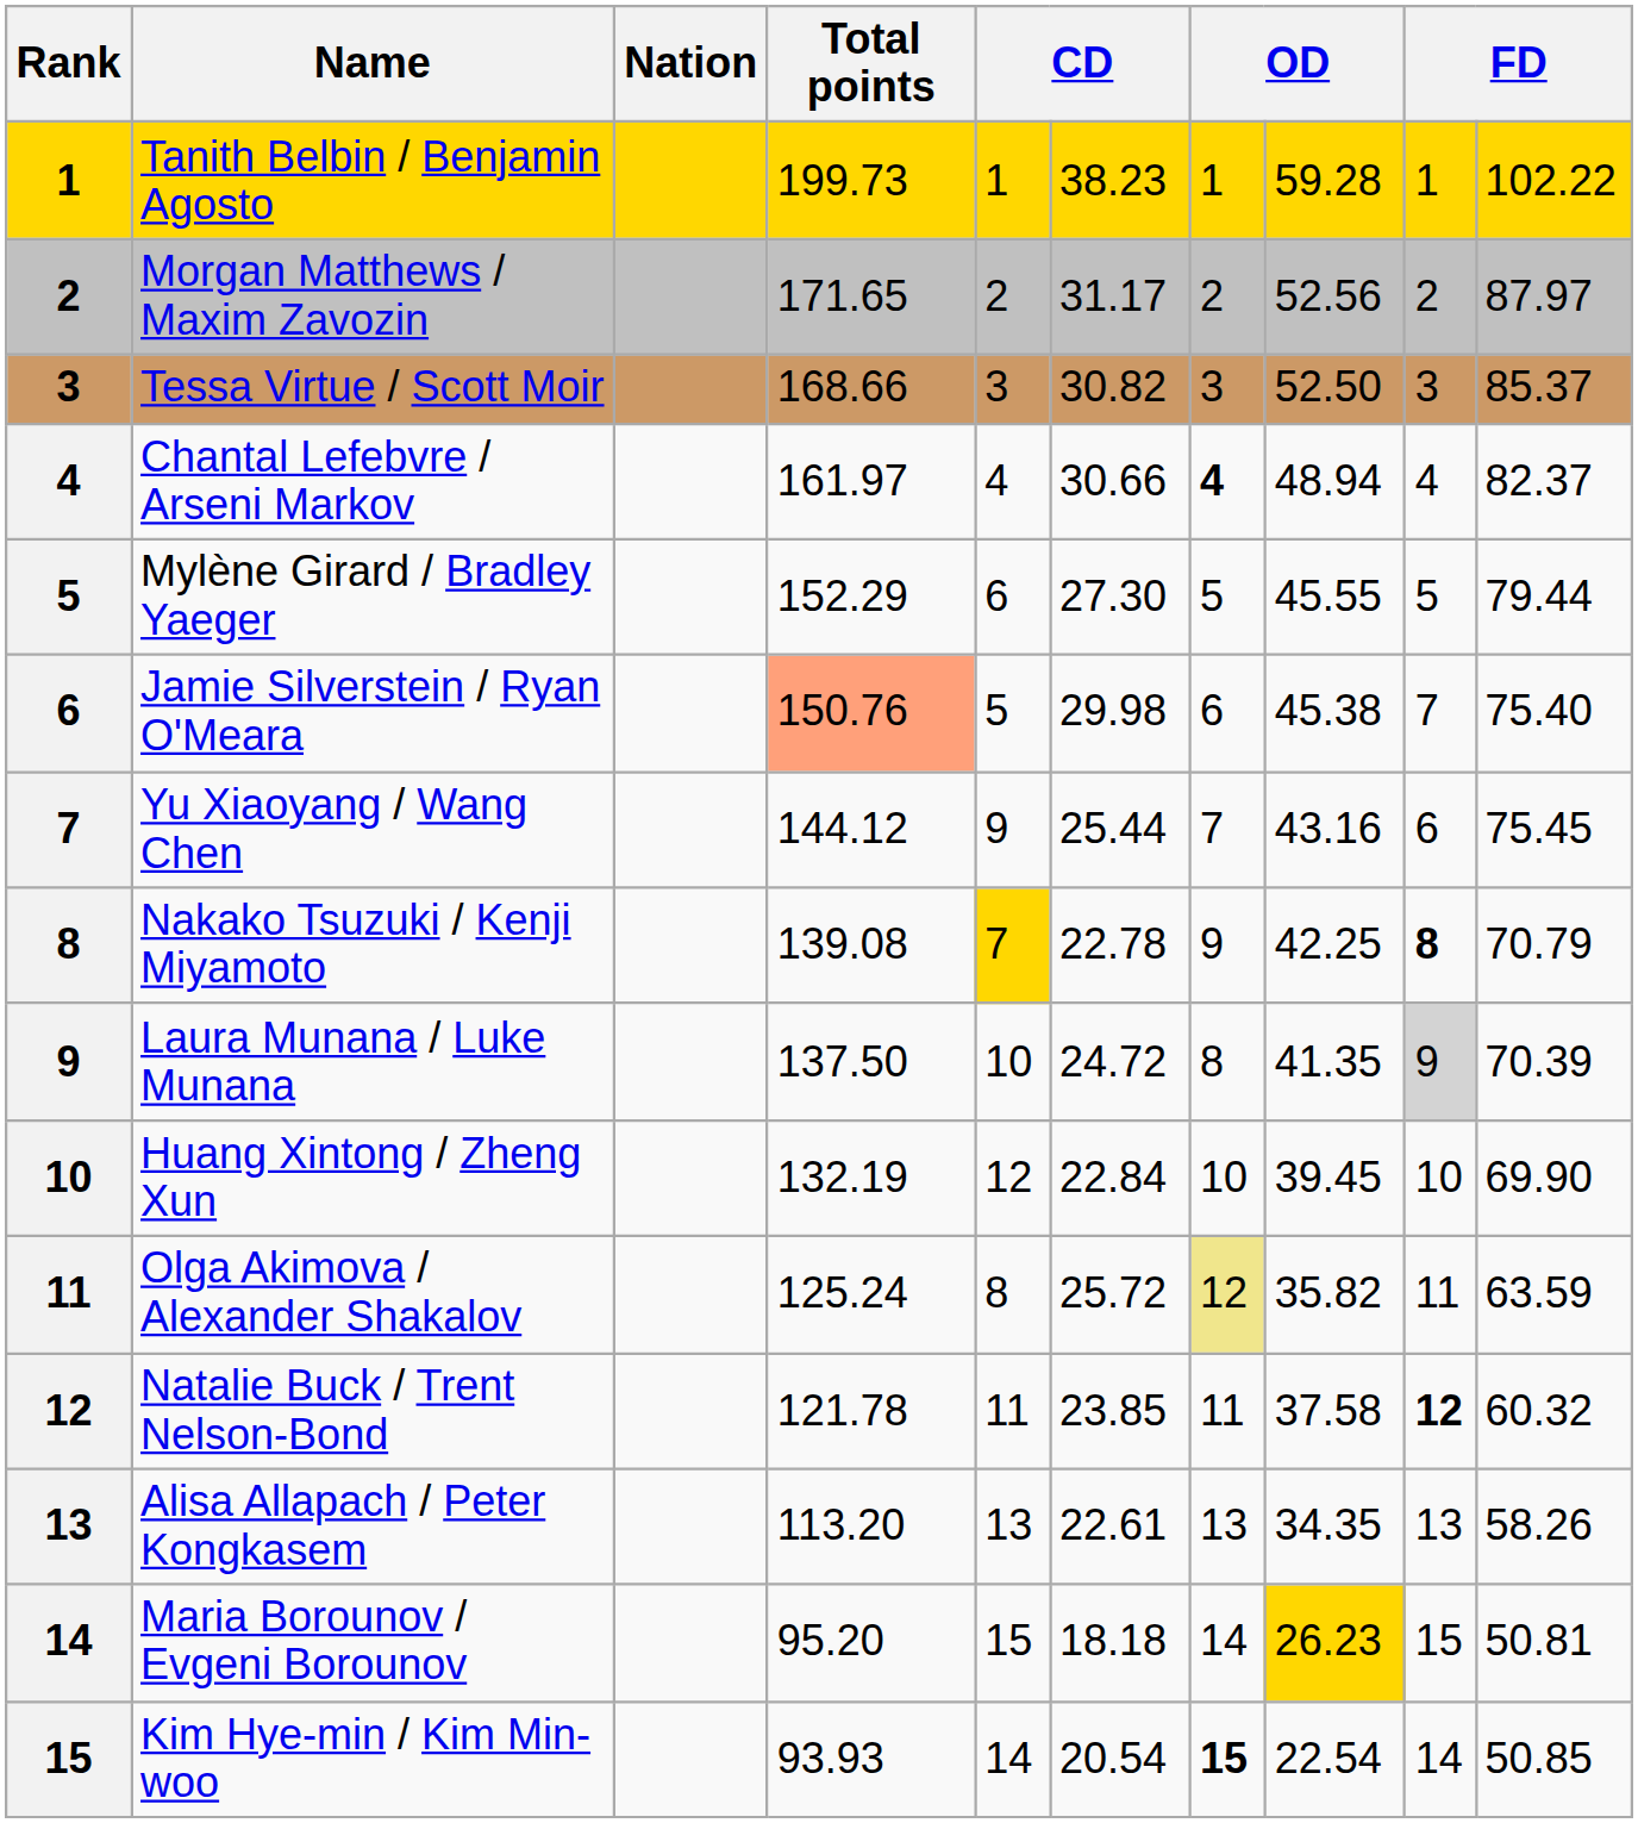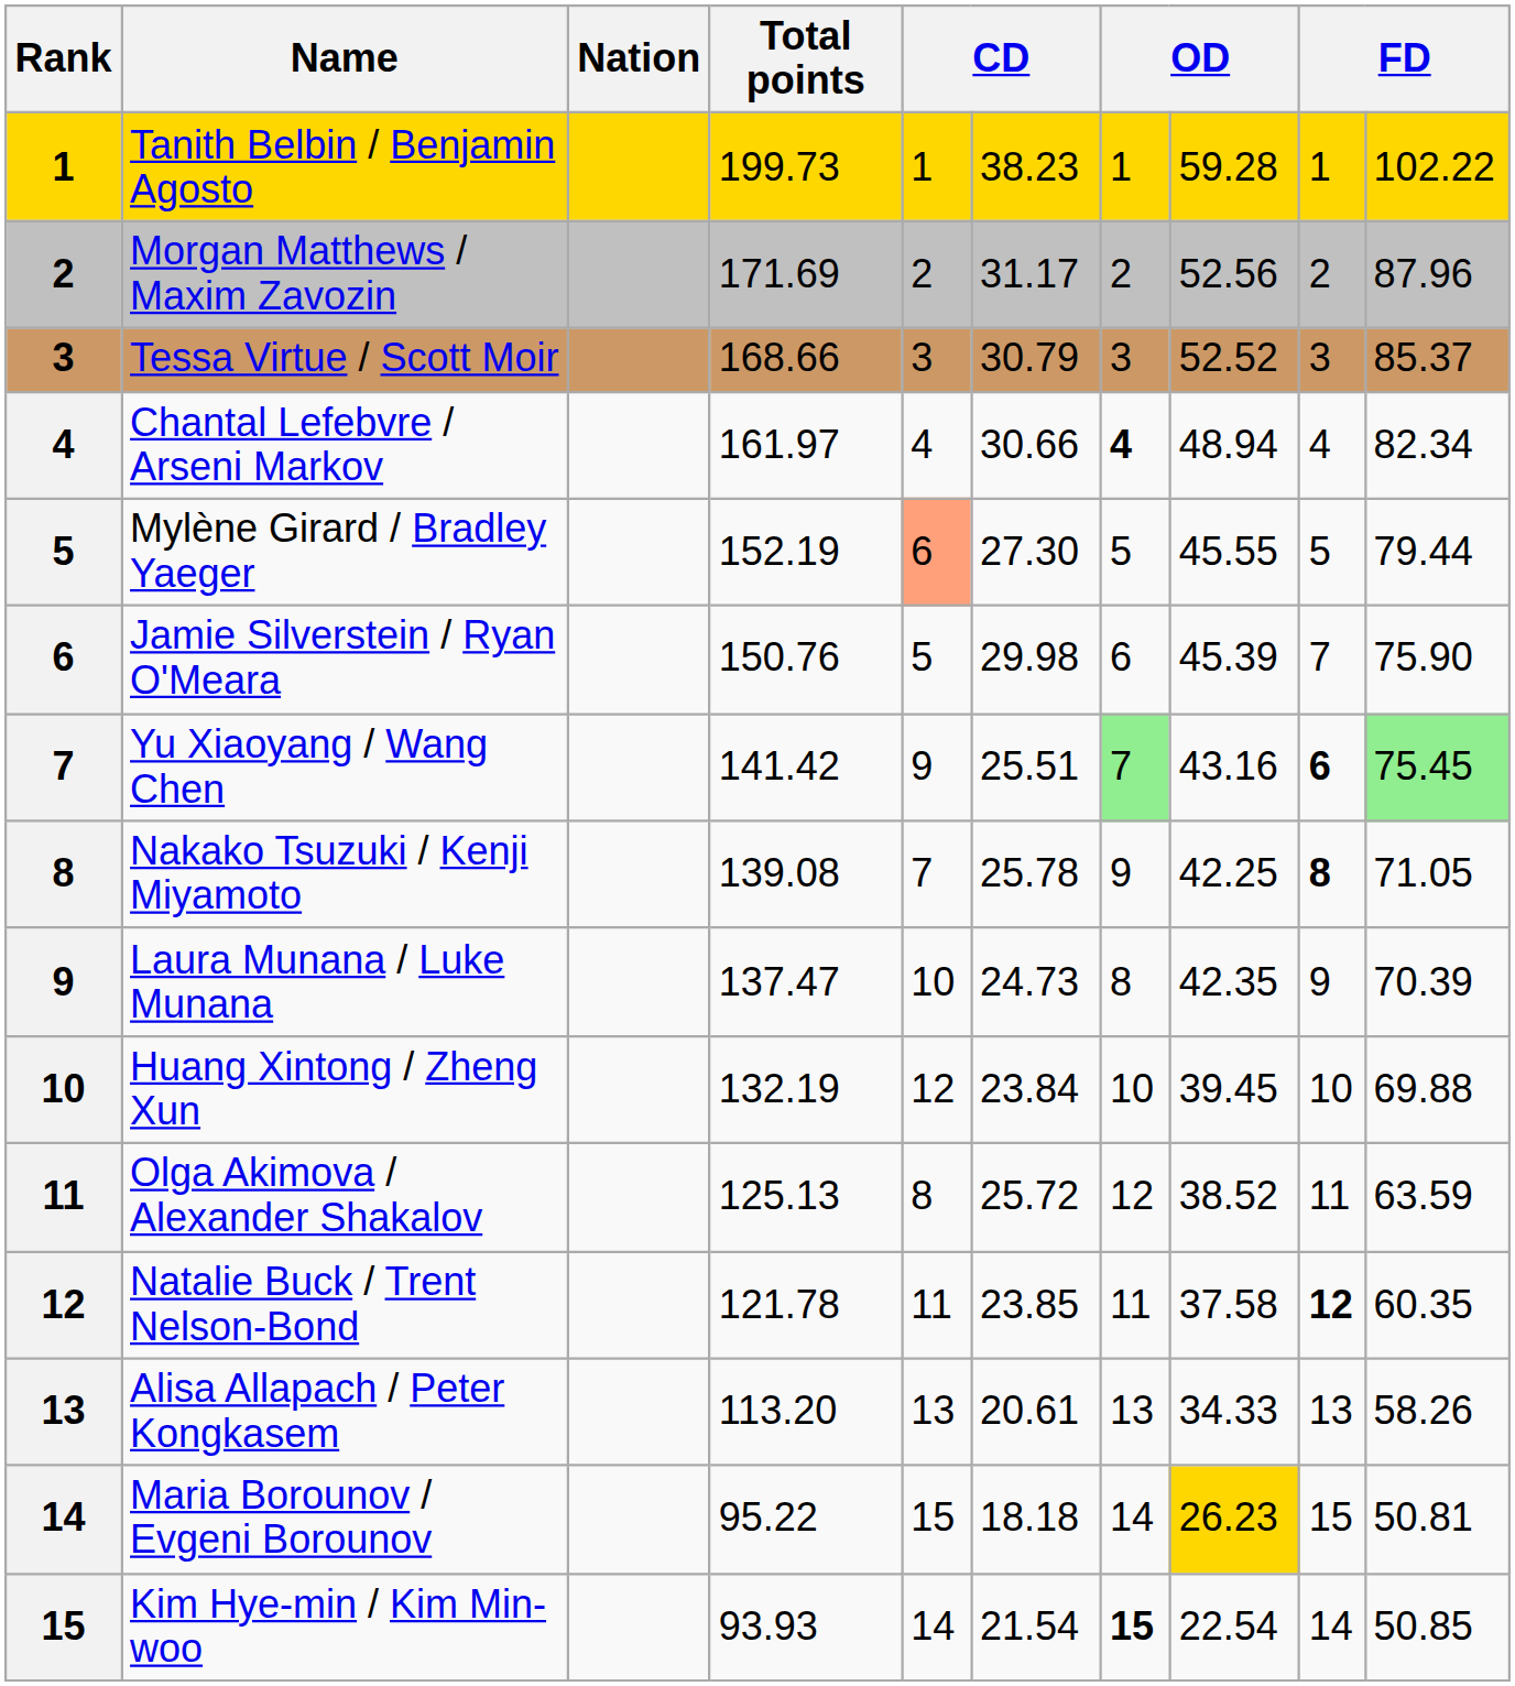Morgan Matthews / Maxim Zavozin | Total points: 171.65 -> 171.69
Morgan Matthews / Maxim Zavozin | column 10: 87.97 -> 87.96
Tessa Virtue / Scott Moir | column 6: 30.82 -> 30.79
Tessa Virtue / Scott Moir | column 8: 52.50 -> 52.52
Chantal Lefebvre / Arseni Markov | column 10: 82.37 -> 82.34
Mylène Girard / Bradley Yaeger | Total points: 152.29 -> 152.19
Mylène Girard / Bradley Yaeger | column 5: no background -> lightsalmon background
Jamie Silverstein / Ryan O'Meara | Total points: lightsalmon background -> no background
Jamie Silverstein / Ryan O'Meara | column 8: 45.38 -> 45.39
Jamie Silverstein / Ryan O'Meara | column 10: 75.40 -> 75.90
Yu Xiaoyang / Wang Chen | Total points: 144.12 -> 141.42
Yu Xiaoyang / Wang Chen | column 6: 25.44 -> 25.51
Yu Xiaoyang / Wang Chen | column 7: no background -> lightgreen background
Yu Xiaoyang / Wang Chen | column 9: normal -> bold
Yu Xiaoyang / Wang Chen | column 10: no background -> lightgreen background
Nakako Tsuzuki / Kenji Miyamoto | column 5: gold background -> no background
Nakako Tsuzuki / Kenji Miyamoto | column 6: 22.78 -> 25.78
Nakako Tsuzuki / Kenji Miyamoto | column 10: 70.79 -> 71.05
Laura Munana / Luke Munana | Total points: 137.50 -> 137.47
Laura Munana / Luke Munana | column 6: 24.72 -> 24.73
Laura Munana / Luke Munana | column 8: 41.35 -> 42.35
Laura Munana / Luke Munana | column 9: lightgrey background -> no background
Huang Xintong / Zheng Xun | column 6: 22.84 -> 23.84
Huang Xintong / Zheng Xun | column 10: 69.90 -> 69.88
Olga Akimova / Alexander Shakalov | Total points: 125.24 -> 125.13
Olga Akimova / Alexander Shakalov | column 7: khaki background -> no background
Olga Akimova / Alexander Shakalov | column 8: 35.82 -> 38.52
Natalie Buck / Trent Nelson-Bond | column 10: 60.32 -> 60.35
Alisa Allapach / Peter Kongkasem | column 6: 22.61 -> 20.61
Alisa Allapach / Peter Kongkasem | column 8: 34.35 -> 34.33
Maria Borounov / Evgeni Borounov | Total points: 95.20 -> 95.22
Kim Hye-min / Kim Min-woo | column 6: 20.54 -> 21.54
